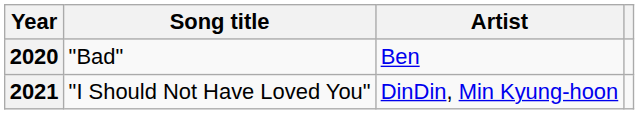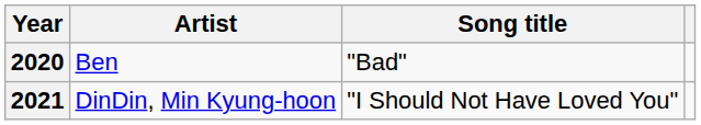columns swapped: Song title <-> Artist
